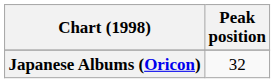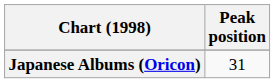Japanese Albums (Oricon) | Peak position: 32 -> 31
